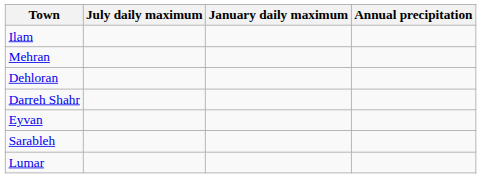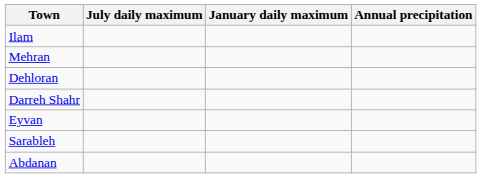+ row: Abdanan
- row: Lumar
